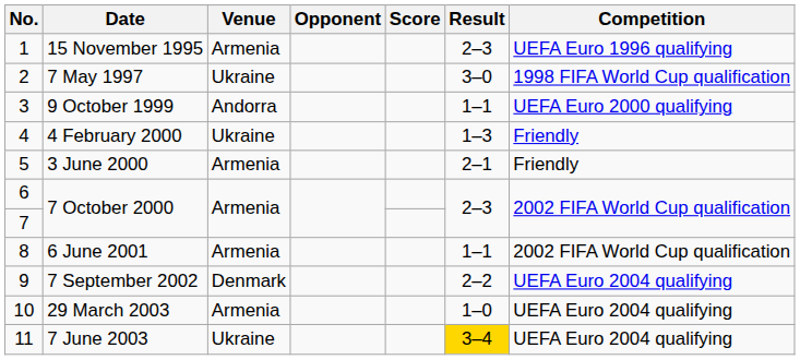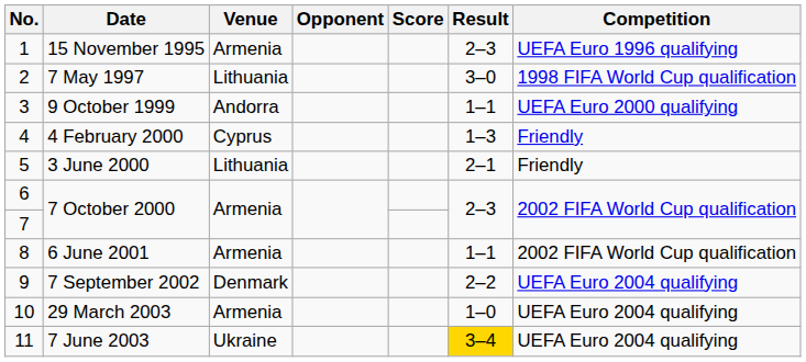7 May 1997 | Venue: Ukraine -> Lithuania
4 February 2000 | Venue: Ukraine -> Cyprus
3 June 2000 | Venue: Armenia -> Lithuania
